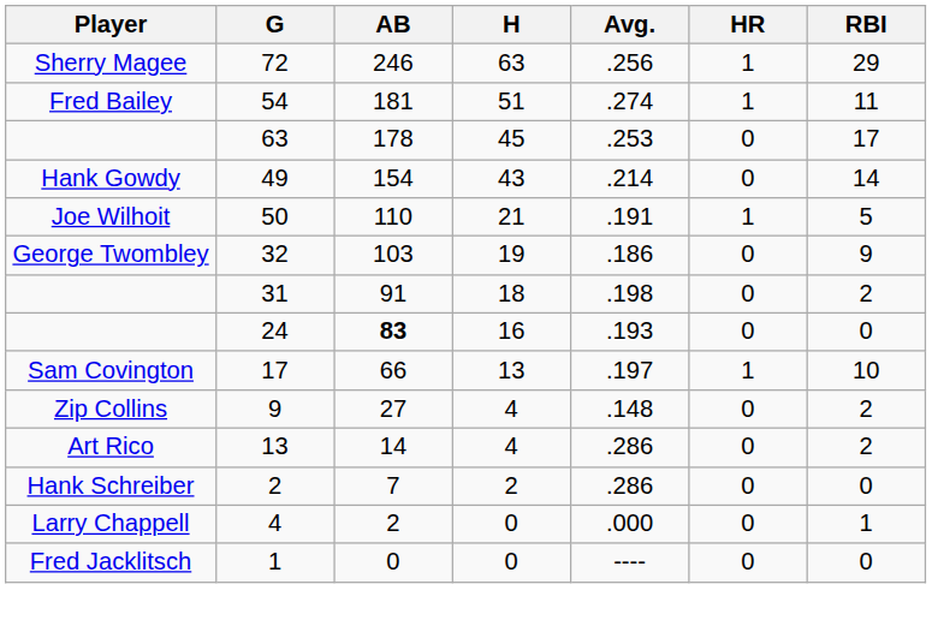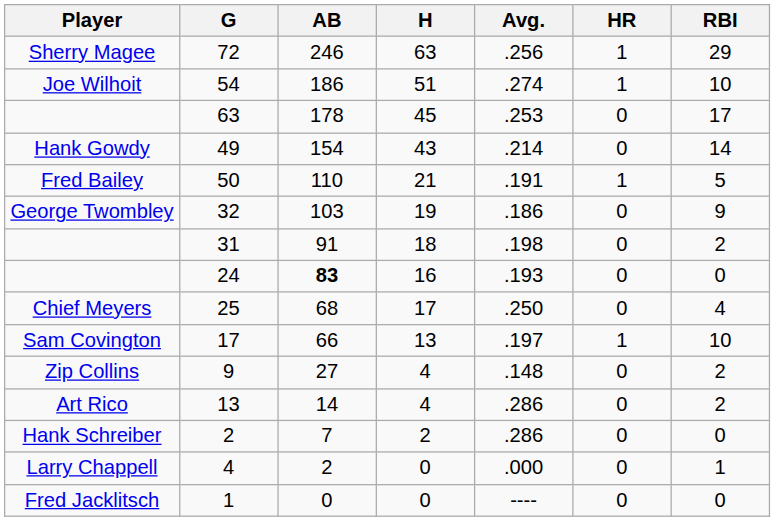54 | Player: Fred Bailey -> Joe Wilhoit
54 | AB: 181 -> 186
54 | RBI: 11 -> 10
50 | Player: Joe Wilhoit -> Fred Bailey
+ row: Chief Meyers | 25 | 68 | 17 | .250 | 0 | 4
